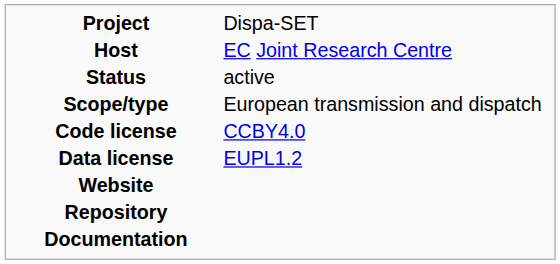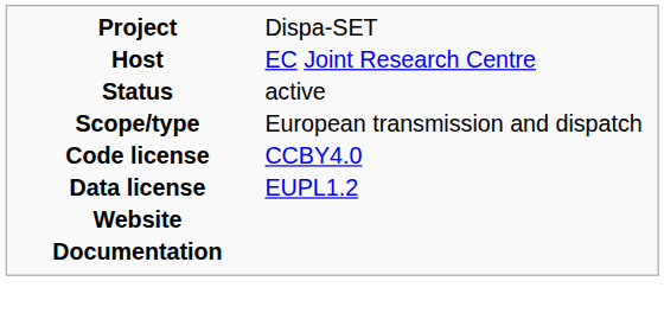- row: Repository
